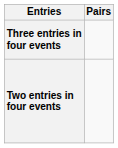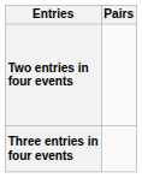rows swapped: Three entries in four events <-> Two entries in four events
